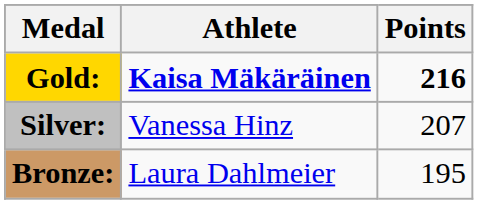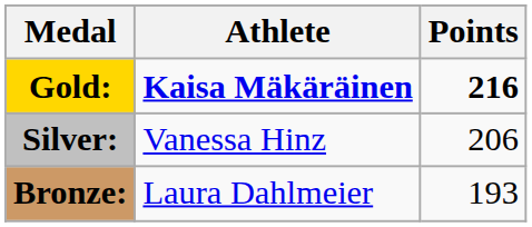Silver: | Points: 207 -> 206
Bronze: | Points: 195 -> 193
